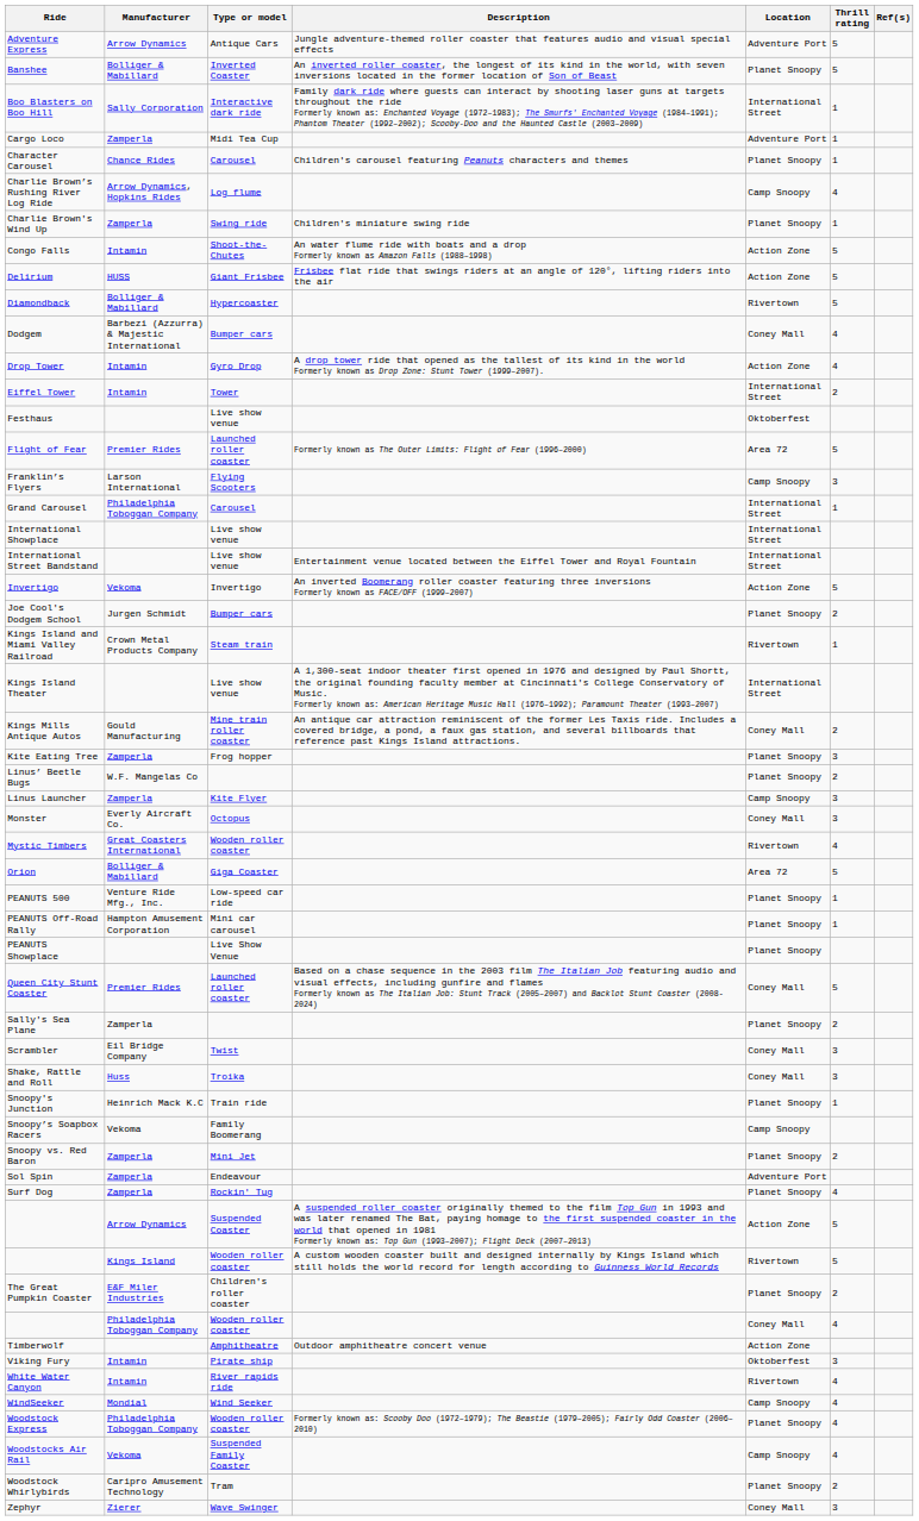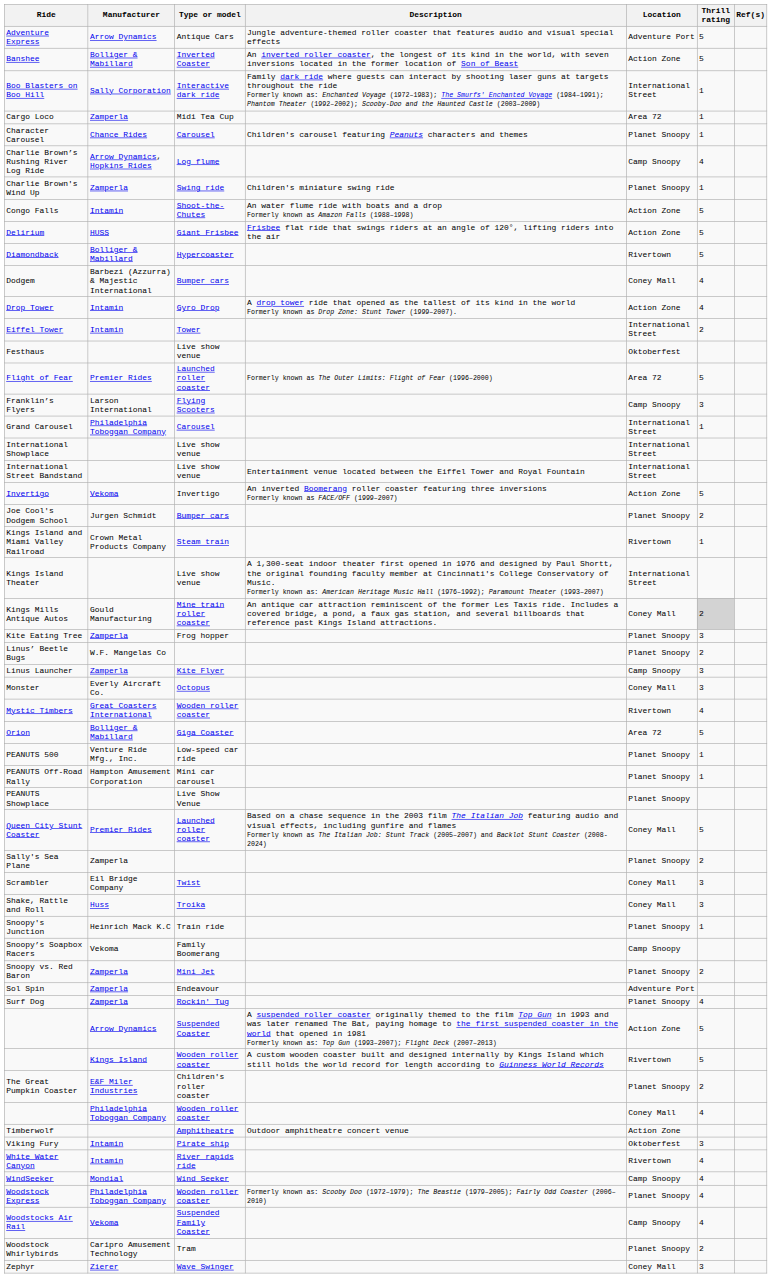Banshee | Location: Planet Snoopy -> Action Zone
Cargo Loco | Location: Adventure Port -> Area 72
Kings Mills Antique Autos | Thrill rating: no background -> lightgrey background
